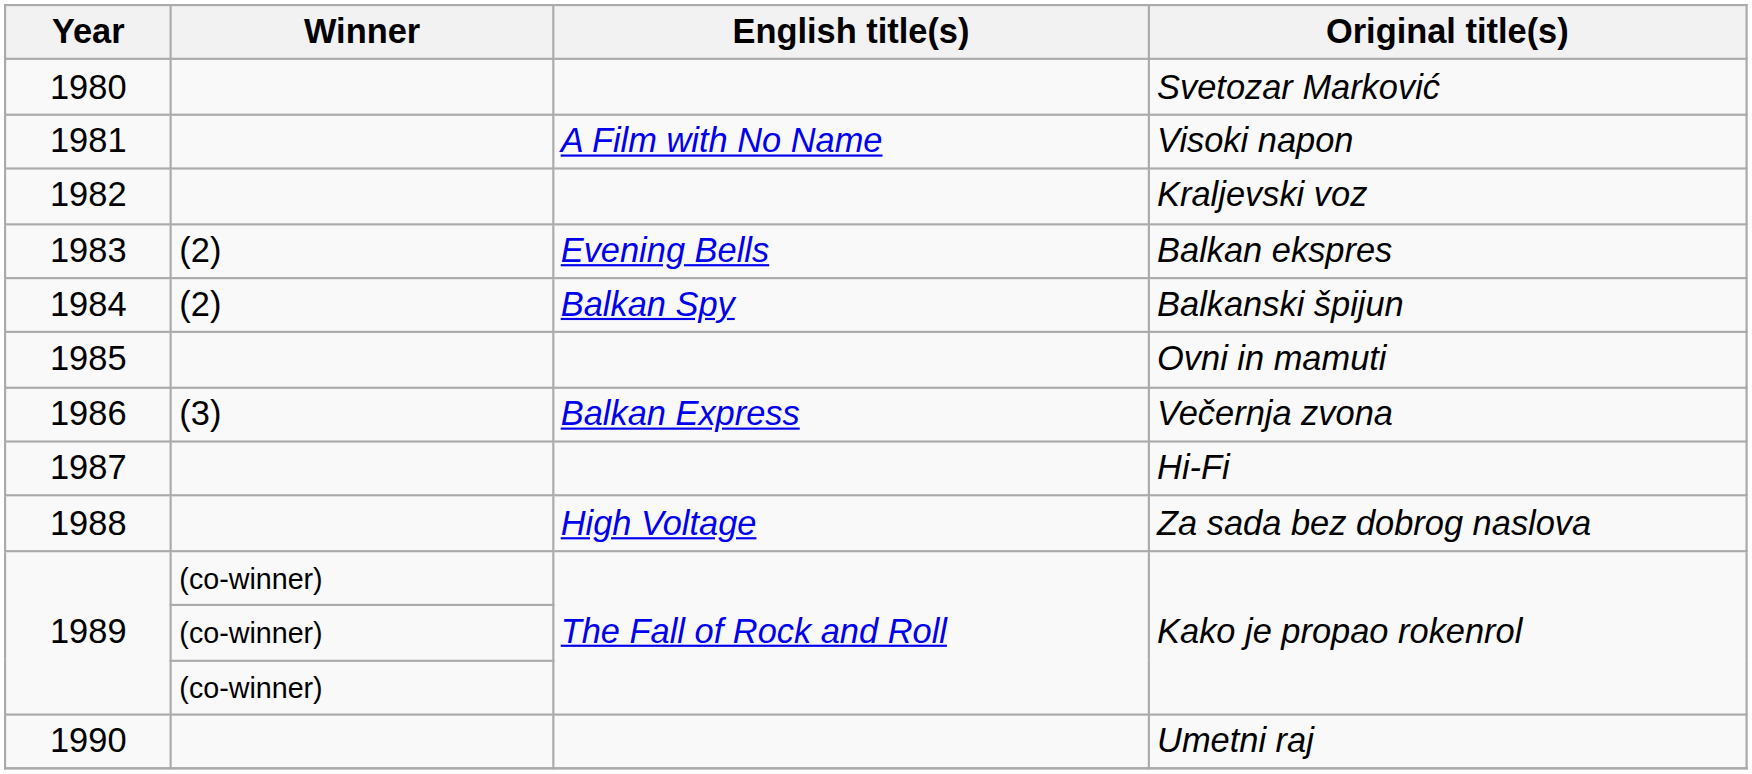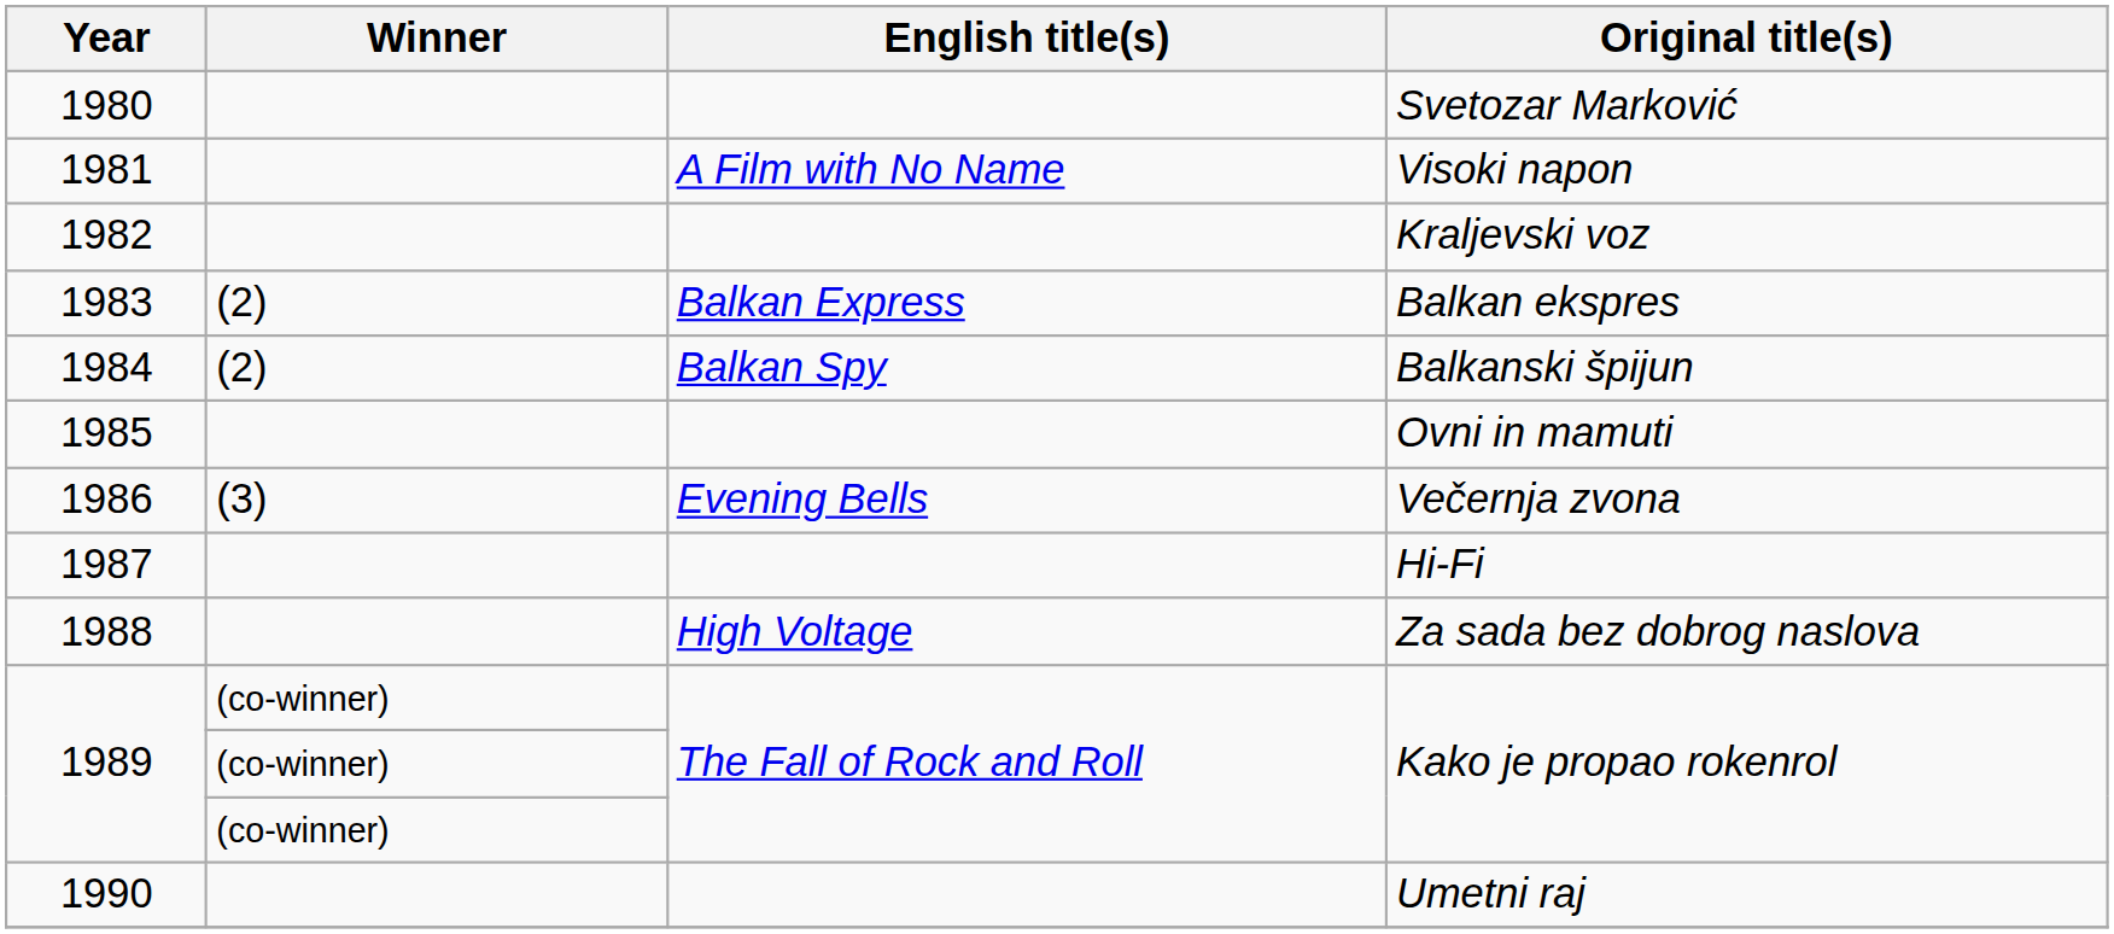1983 | English title(s): Evening Bells -> Balkan Express
1986 | English title(s): Balkan Express -> Evening Bells
